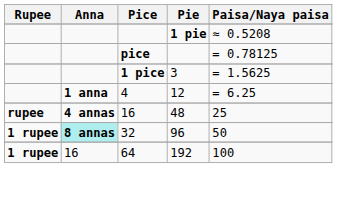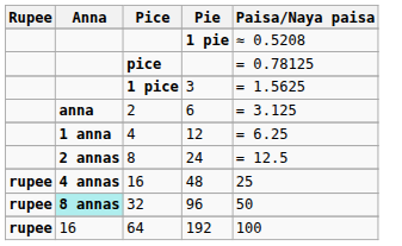+ row: anna | 2 | 6 | = 3.125
+ row: 2 annas | 8 | 24 | = 12.5
32 | Rupee: 1 rupee -> rupee
64 | Rupee: 1 rupee -> rupee
